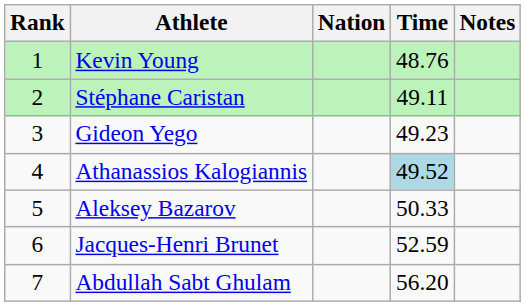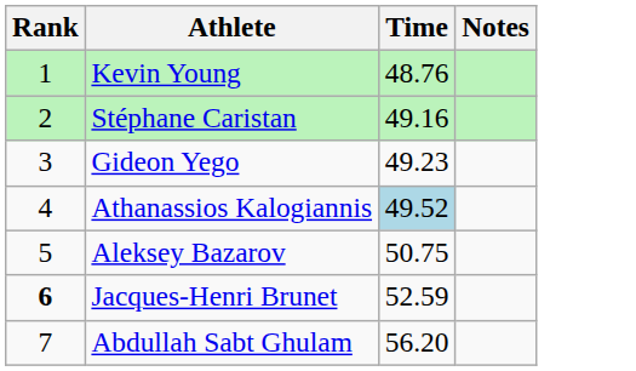- column: Nation
Stéphane Caristan | Time: 49.11 -> 49.16
Aleksey Bazarov | Time: 50.33 -> 50.75
Jacques-Henri Brunet | Rank: normal -> bold
